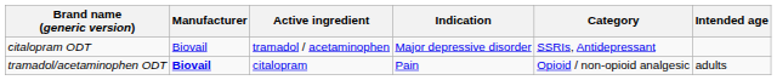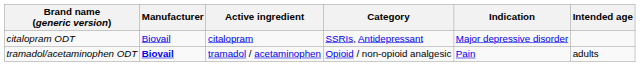columns swapped: Category <-> Indication
citalopram ODT | Active ingredient: tramadol / acetaminophen -> citalopram
tramadol/acetaminophen ODT | Active ingredient: citalopram -> tramadol / acetaminophen
